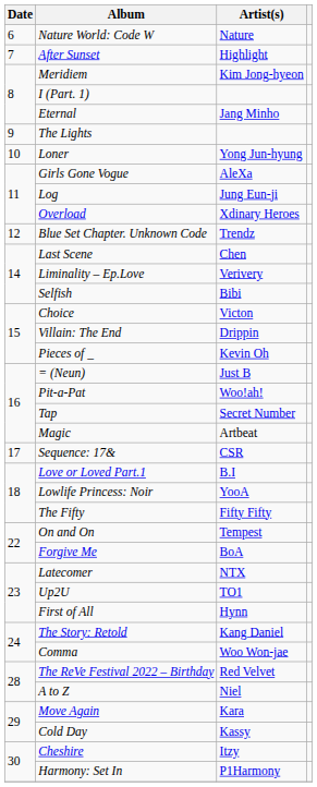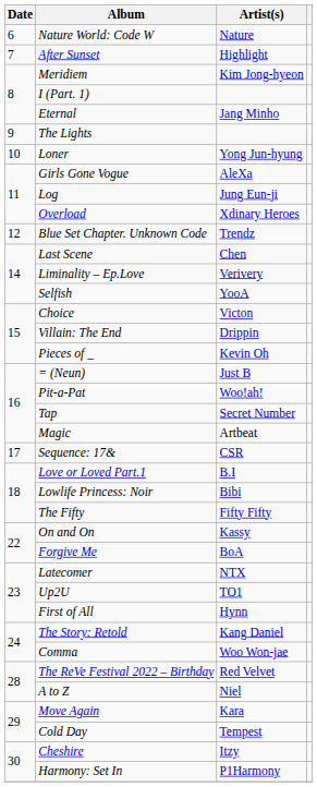Selfish | Artist(s): Bibi -> YooA
Lowlife Princess: Noir | Artist(s): YooA -> Bibi
On and On | Artist(s): Tempest -> Kassy
Cold Day | Artist(s): Kassy -> Tempest
